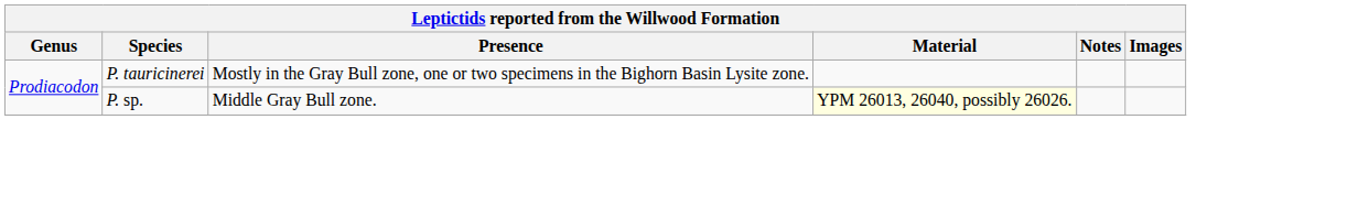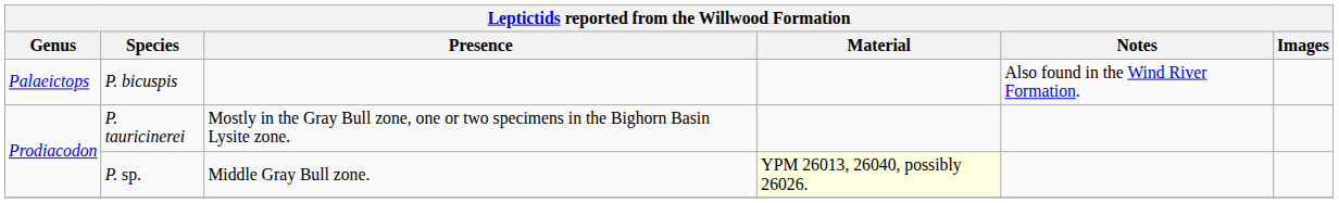+ row: Palaeictops | P. bicuspis | Also found in the Wind River Formation.
